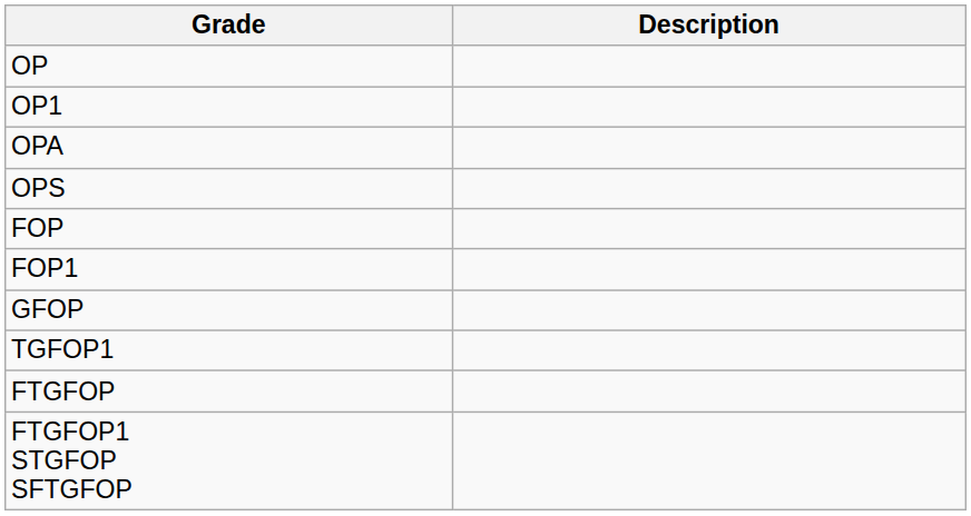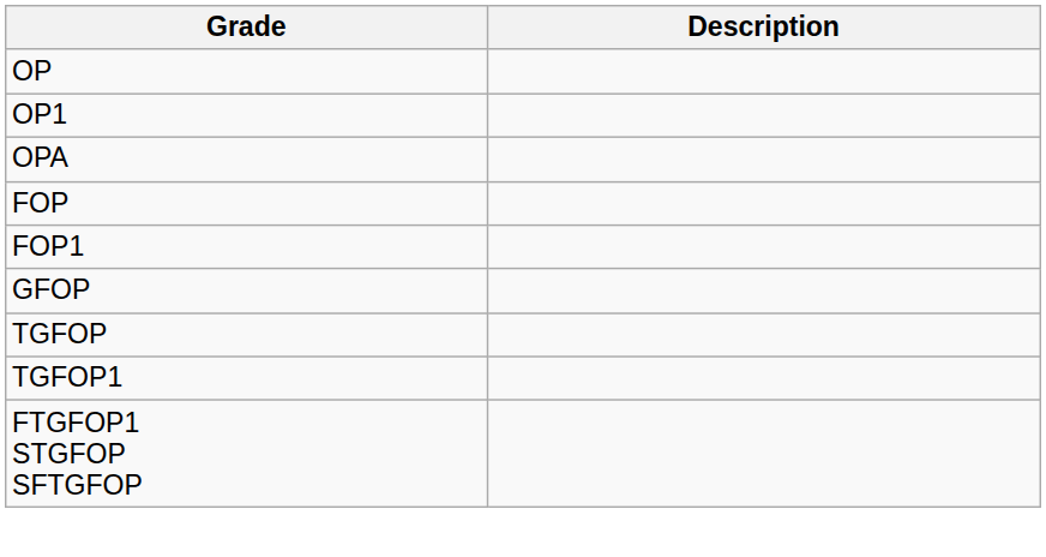- row: OPS
+ row: TGFOP
- row: FTGFOP
